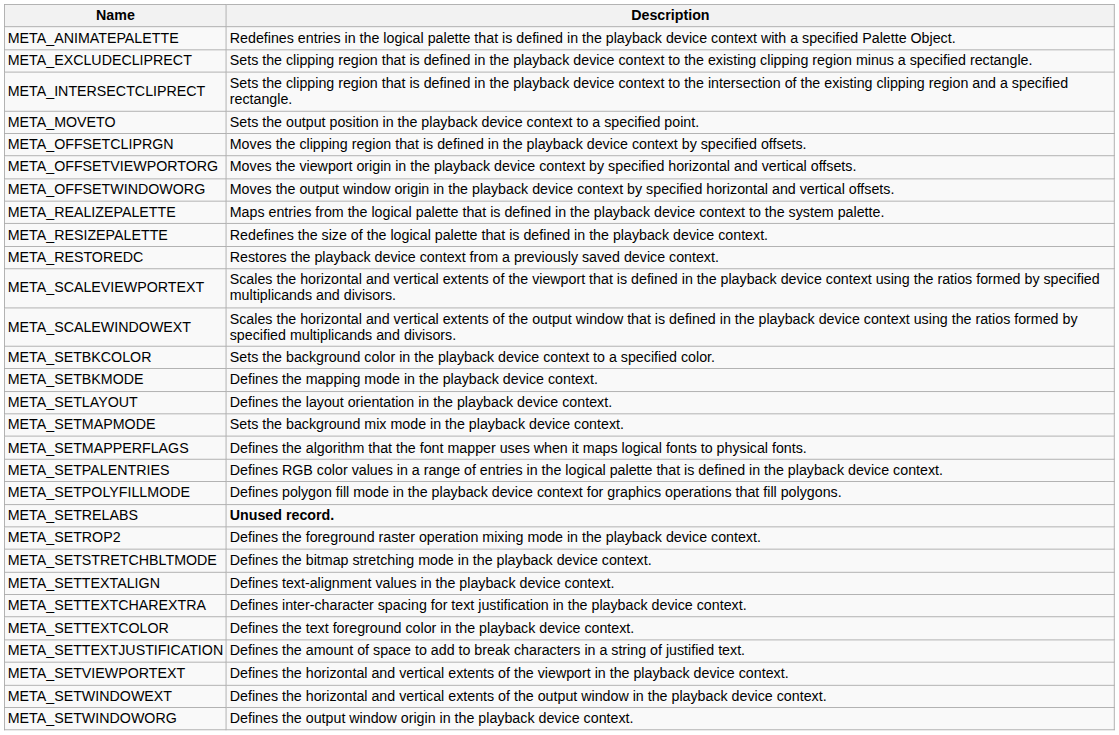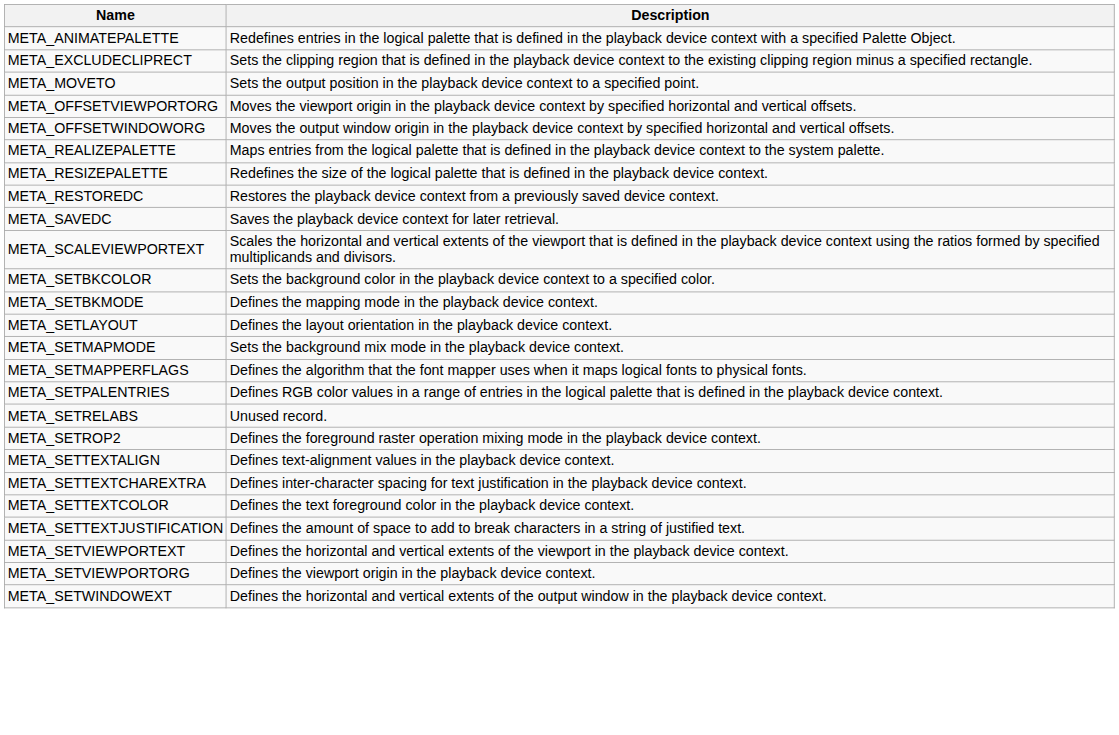- row: META_INTERSECTCLIPRECT | Sets the clipping region that is defined in the playback device context to the intersection of the existing clipping region and a specified rectangle.
- row: META_OFFSETCLIPRGN | Moves the clipping region that is defined in the playback device context by specified offsets.
+ row: META_SAVEDC | Saves the playback device context for later retrieval.
- row: META_SCALEWINDOWEXT | Scales the horizontal and vertical extents of the output window that is defined in the playback device context using the ratios formed by specified multiplicands and divisors.
- row: META_SETPOLYFILLMODE | Defines polygon fill mode in the playback device context for graphics operations that fill polygons.
META_SETRELABS | Description: bold -> normal
- row: META_SETSTRETCHBLTMODE | Defines the bitmap stretching mode in the playback device context.
+ row: META_SETVIEWPORTORG | Defines the viewport origin in the playback device context.
- row: META_SETWINDOWORG | Defines the output window origin in the playback device context.
